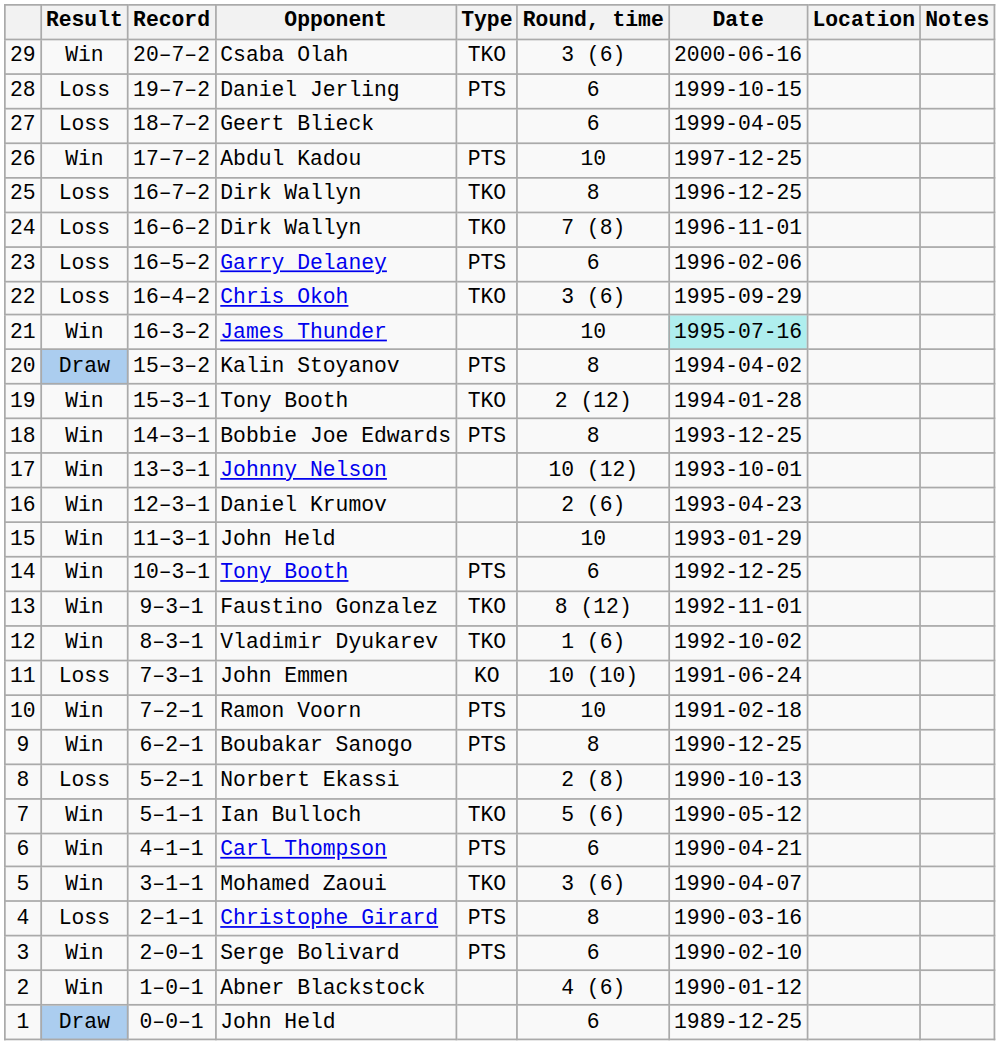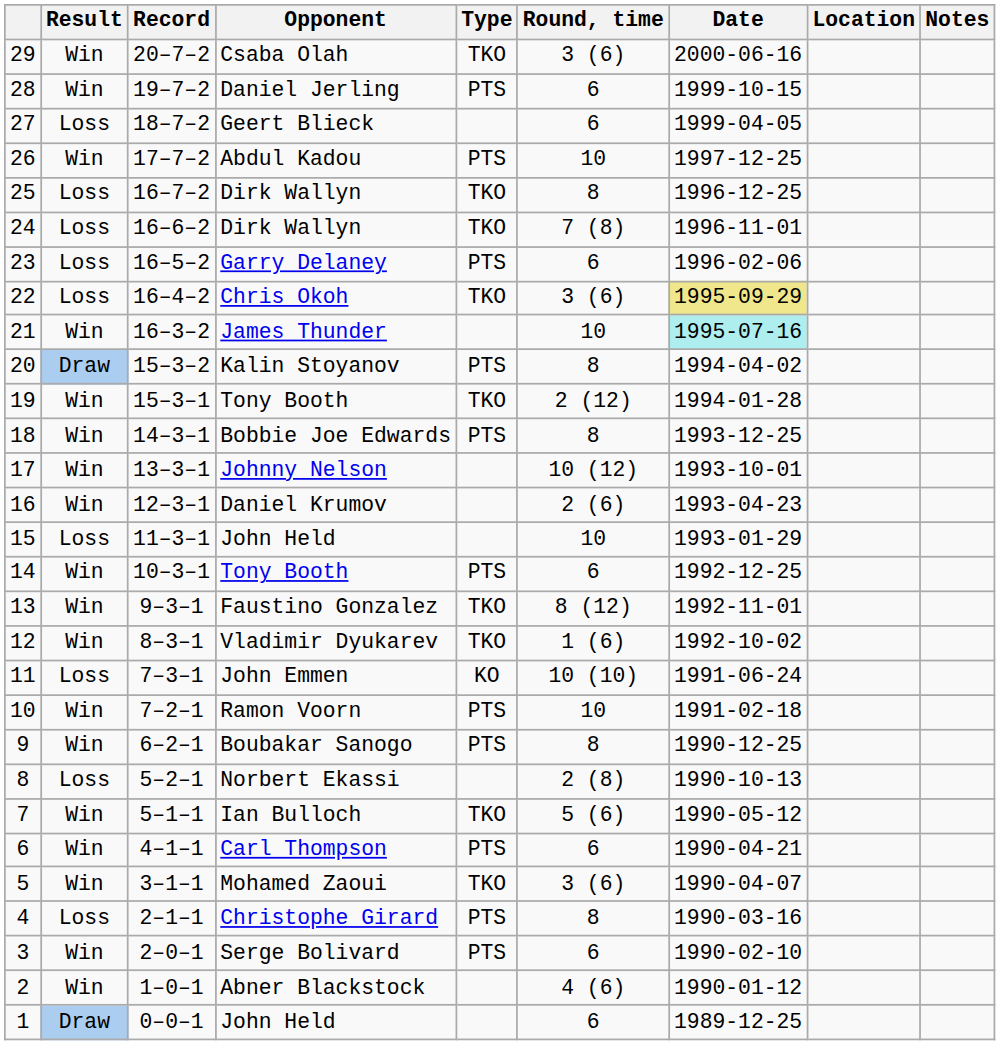28 | Result: Loss -> Win
22 | Date: no background -> khaki background
15 | Result: Win -> Loss
